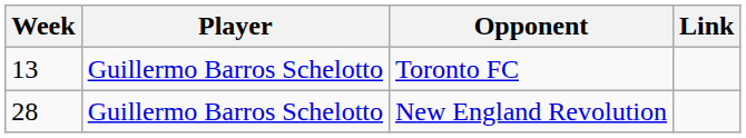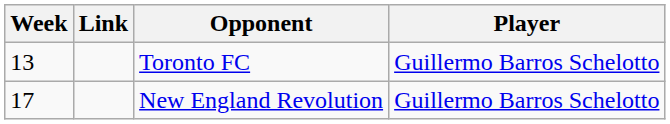columns swapped: Player <-> Link
New England Revolution | Week: 28 -> 17
